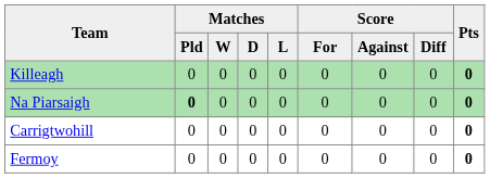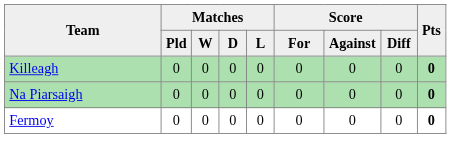Na Piarsaigh | Matches / Pld: bold -> normal
- row: Carrigtwohill | 0 | 0 | 0 | 0 | 0 | 0 | 0 | 0
